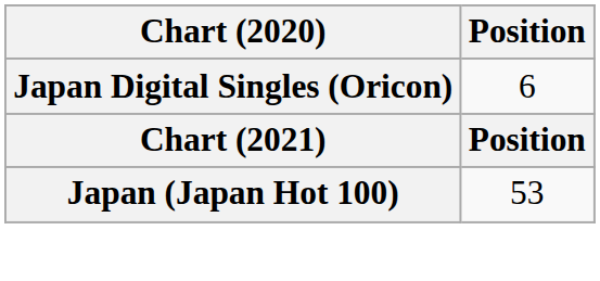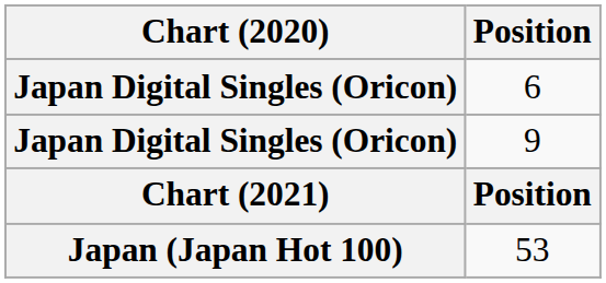+ row: Japan Digital Singles (Oricon) | 9
